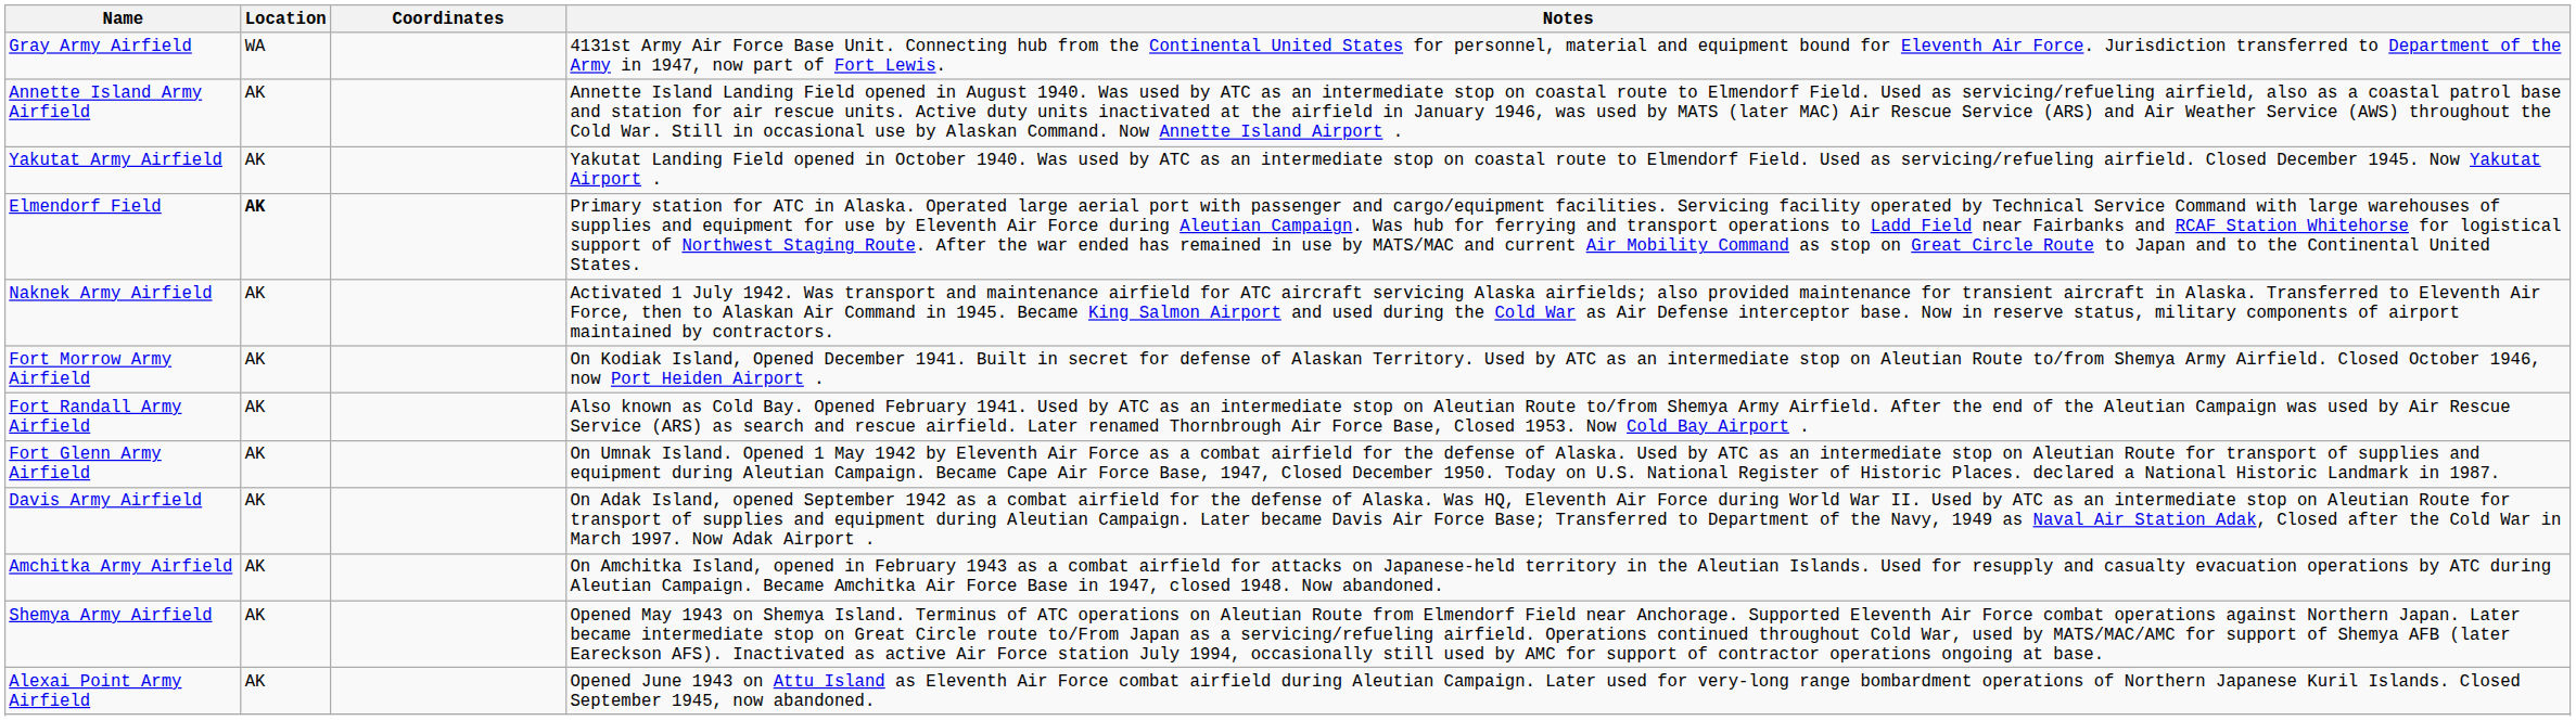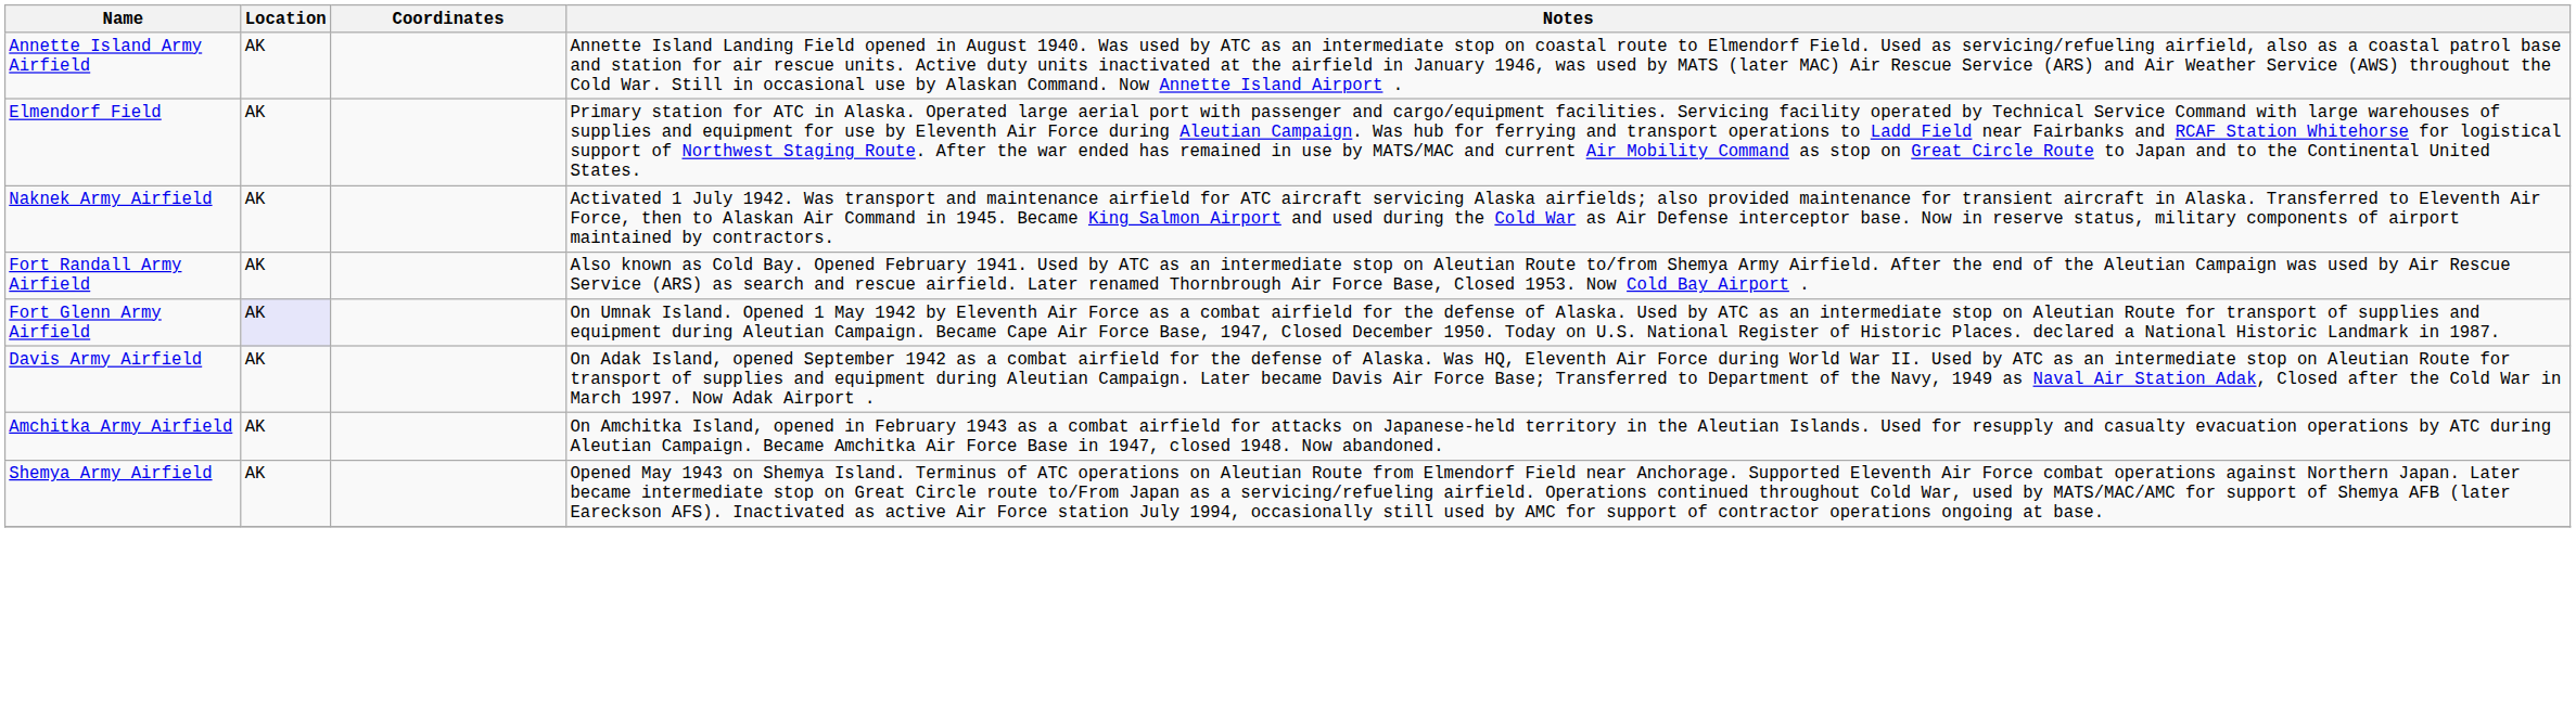- row: Gray Army Airfield | WA | 4131st Army Air Force Base Unit. Connecting hub from the Continental United States for personnel, material and equipment bound for Eleventh Air Force. Jurisdiction transferred to Department of the Army in 1947, now part of Fort Lewis.
- row: Yakutat Army Airfield | AK | Yakutat Landing Field opened in October 1940. Was used by ATC as an intermediate stop on coastal route to Elmendorf Field. Used as servicing/refueling airfield. Closed December 1945. Now Yakutat Airport .
Elmendorf Field | Location: bold -> normal
- row: Fort Morrow Army Airfield | AK | On Kodiak Island, Opened December 1941. Built in secret for defense of Alaskan Territory. Used by ATC as an intermediate stop on Aleutian Route to/from Shemya Army Airfield. Closed October 1946, now Port Heiden Airport .
Fort Glenn Army Airfield | Location: no background -> lavender background
- row: Alexai Point Army Airfield | AK | Opened June 1943 on Attu Island as Eleventh Air Force combat airfield during Aleutian Campaign. Later used for very-long range bombardment operations of Northern Japanese Kuril Islands. Closed September 1945, now abandoned.
